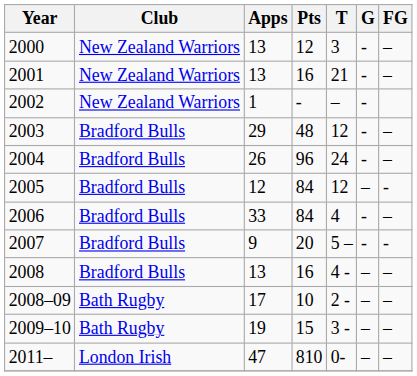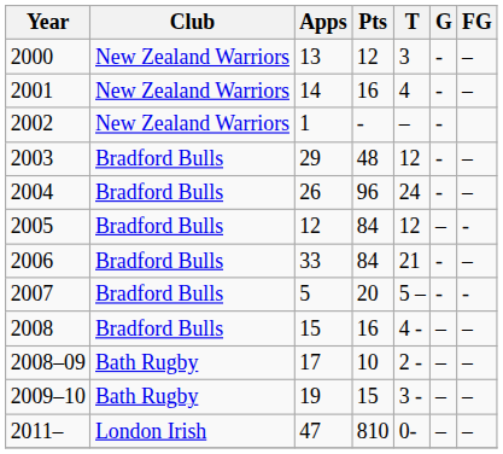2001 | Apps: 13 -> 14
2001 | T: 21 -> 4
2006 | T: 4 -> 21
2007 | Apps: 9 -> 5
2008 | Apps: 13 -> 15
